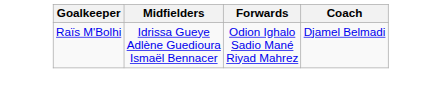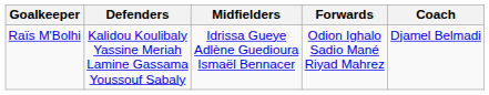+ column: Defenders | Kalidou Koulibaly Yassine Meriah Lamine Gassama Youssouf Sabaly
